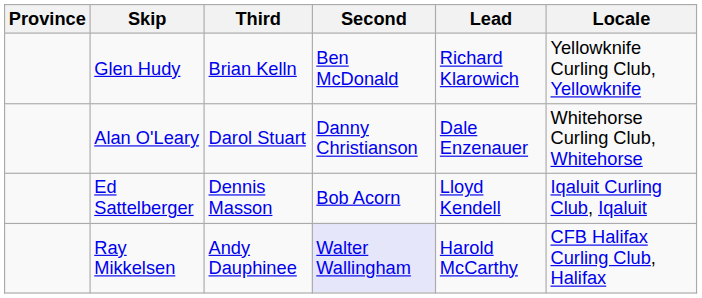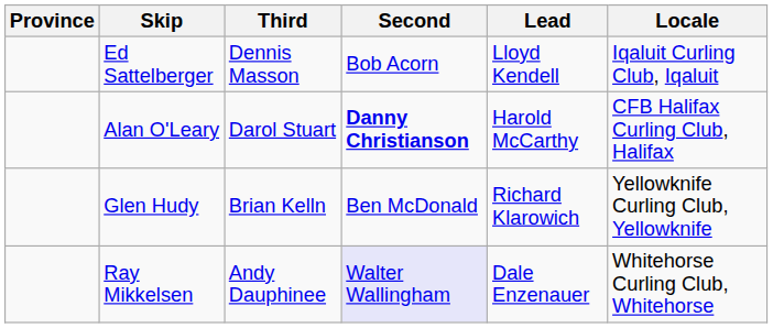rows swapped: Glen Hudy <-> Ed Sattelberger
Alan O'Leary | Second: normal -> bold
Alan O'Leary | Lead: Dale Enzenauer -> Harold McCarthy
Alan O'Leary | Locale: Whitehorse Curling Club, Whitehorse -> CFB Halifax Curling Club, Halifax
Ray Mikkelsen | Lead: Harold McCarthy -> Dale Enzenauer
Ray Mikkelsen | Locale: CFB Halifax Curling Club, Halifax -> Whitehorse Curling Club, Whitehorse
